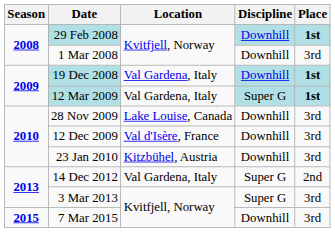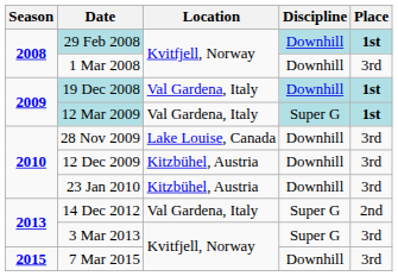12 Dec 2009 | Location: Val d'Isère, France -> Kitzbühel, Austria
